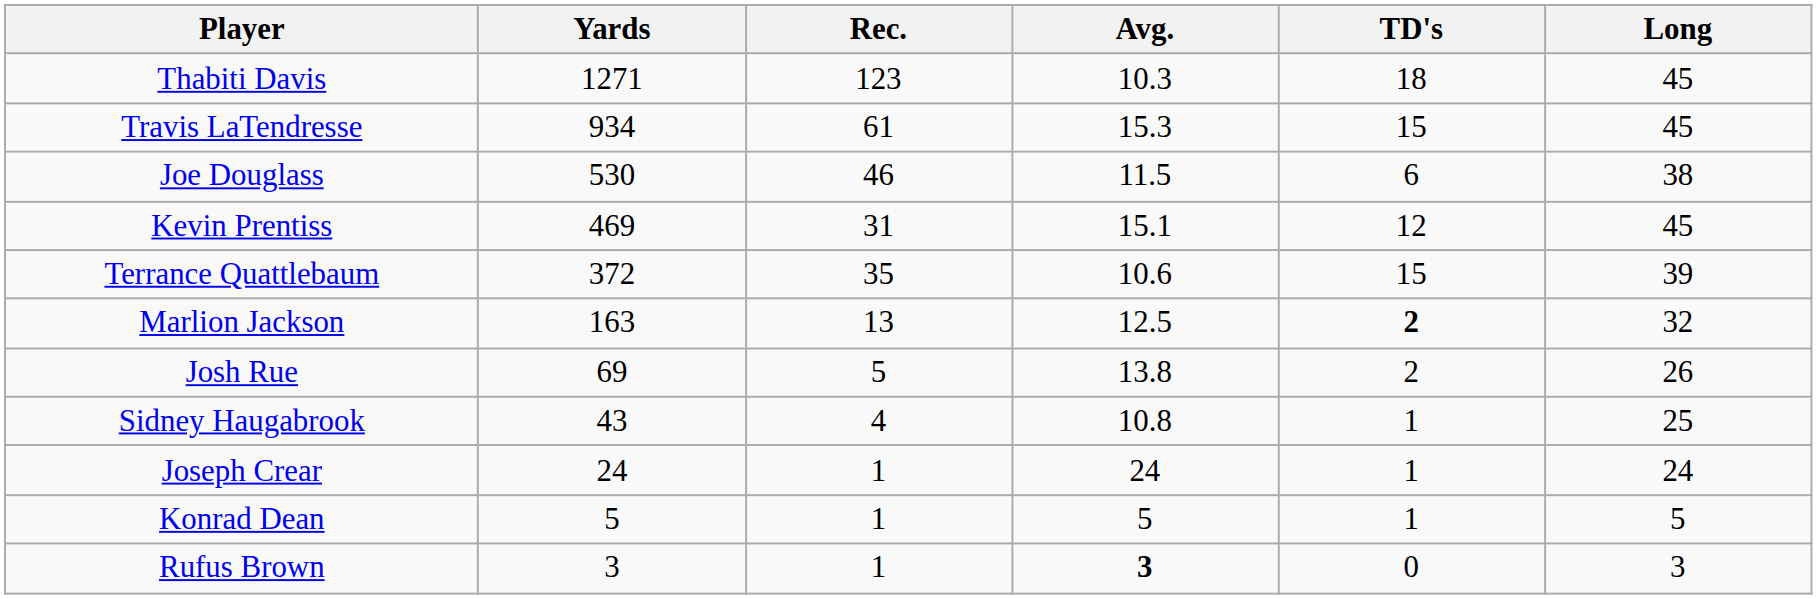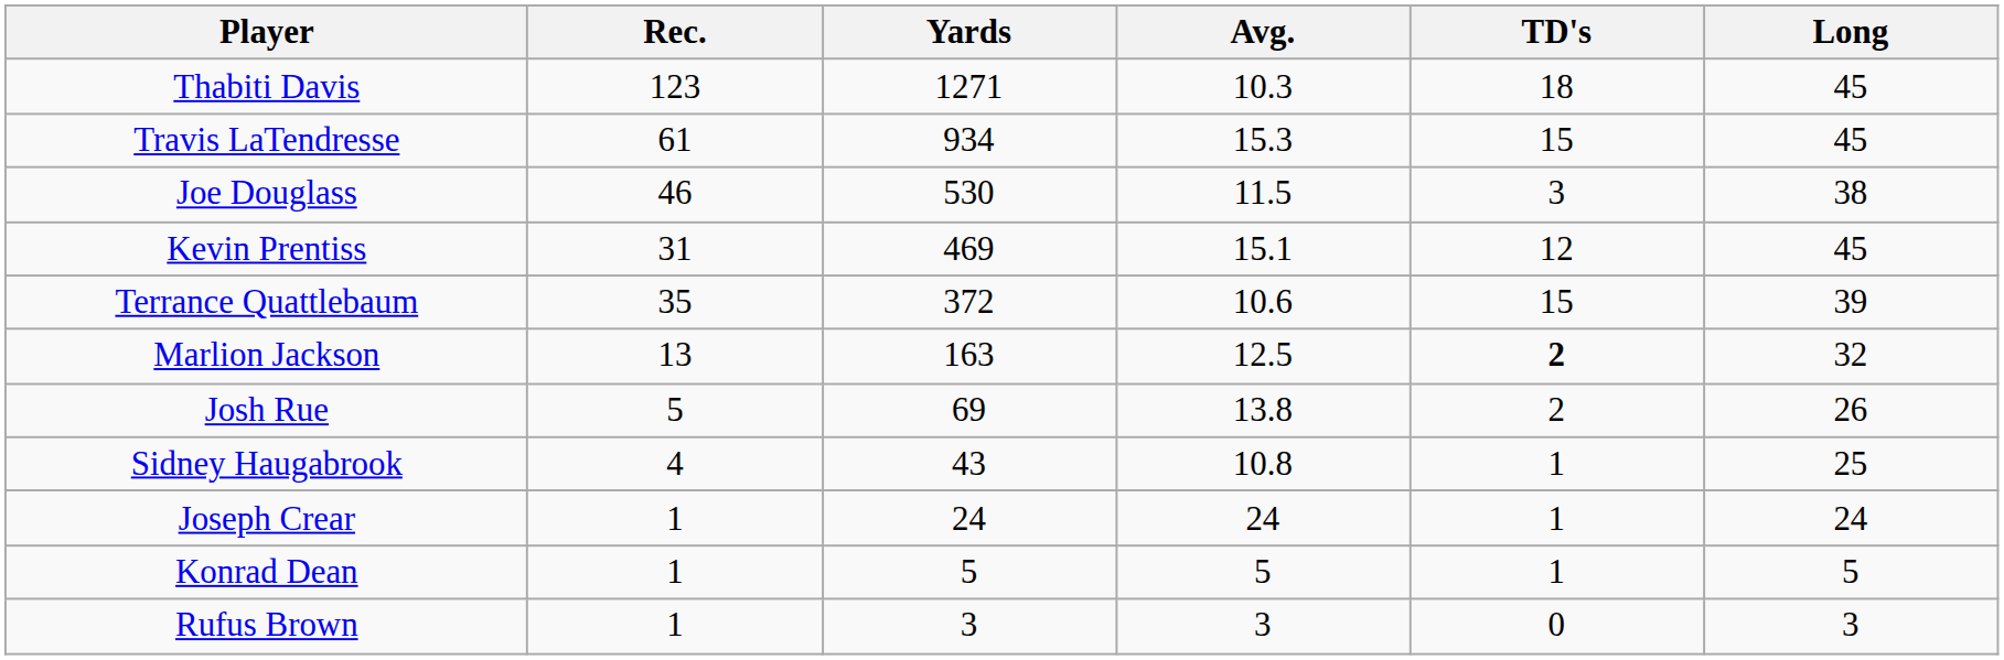columns swapped: Rec. <-> Yards
Joe Douglass | TD's: 6 -> 3
Rufus Brown | Avg.: bold -> normal
